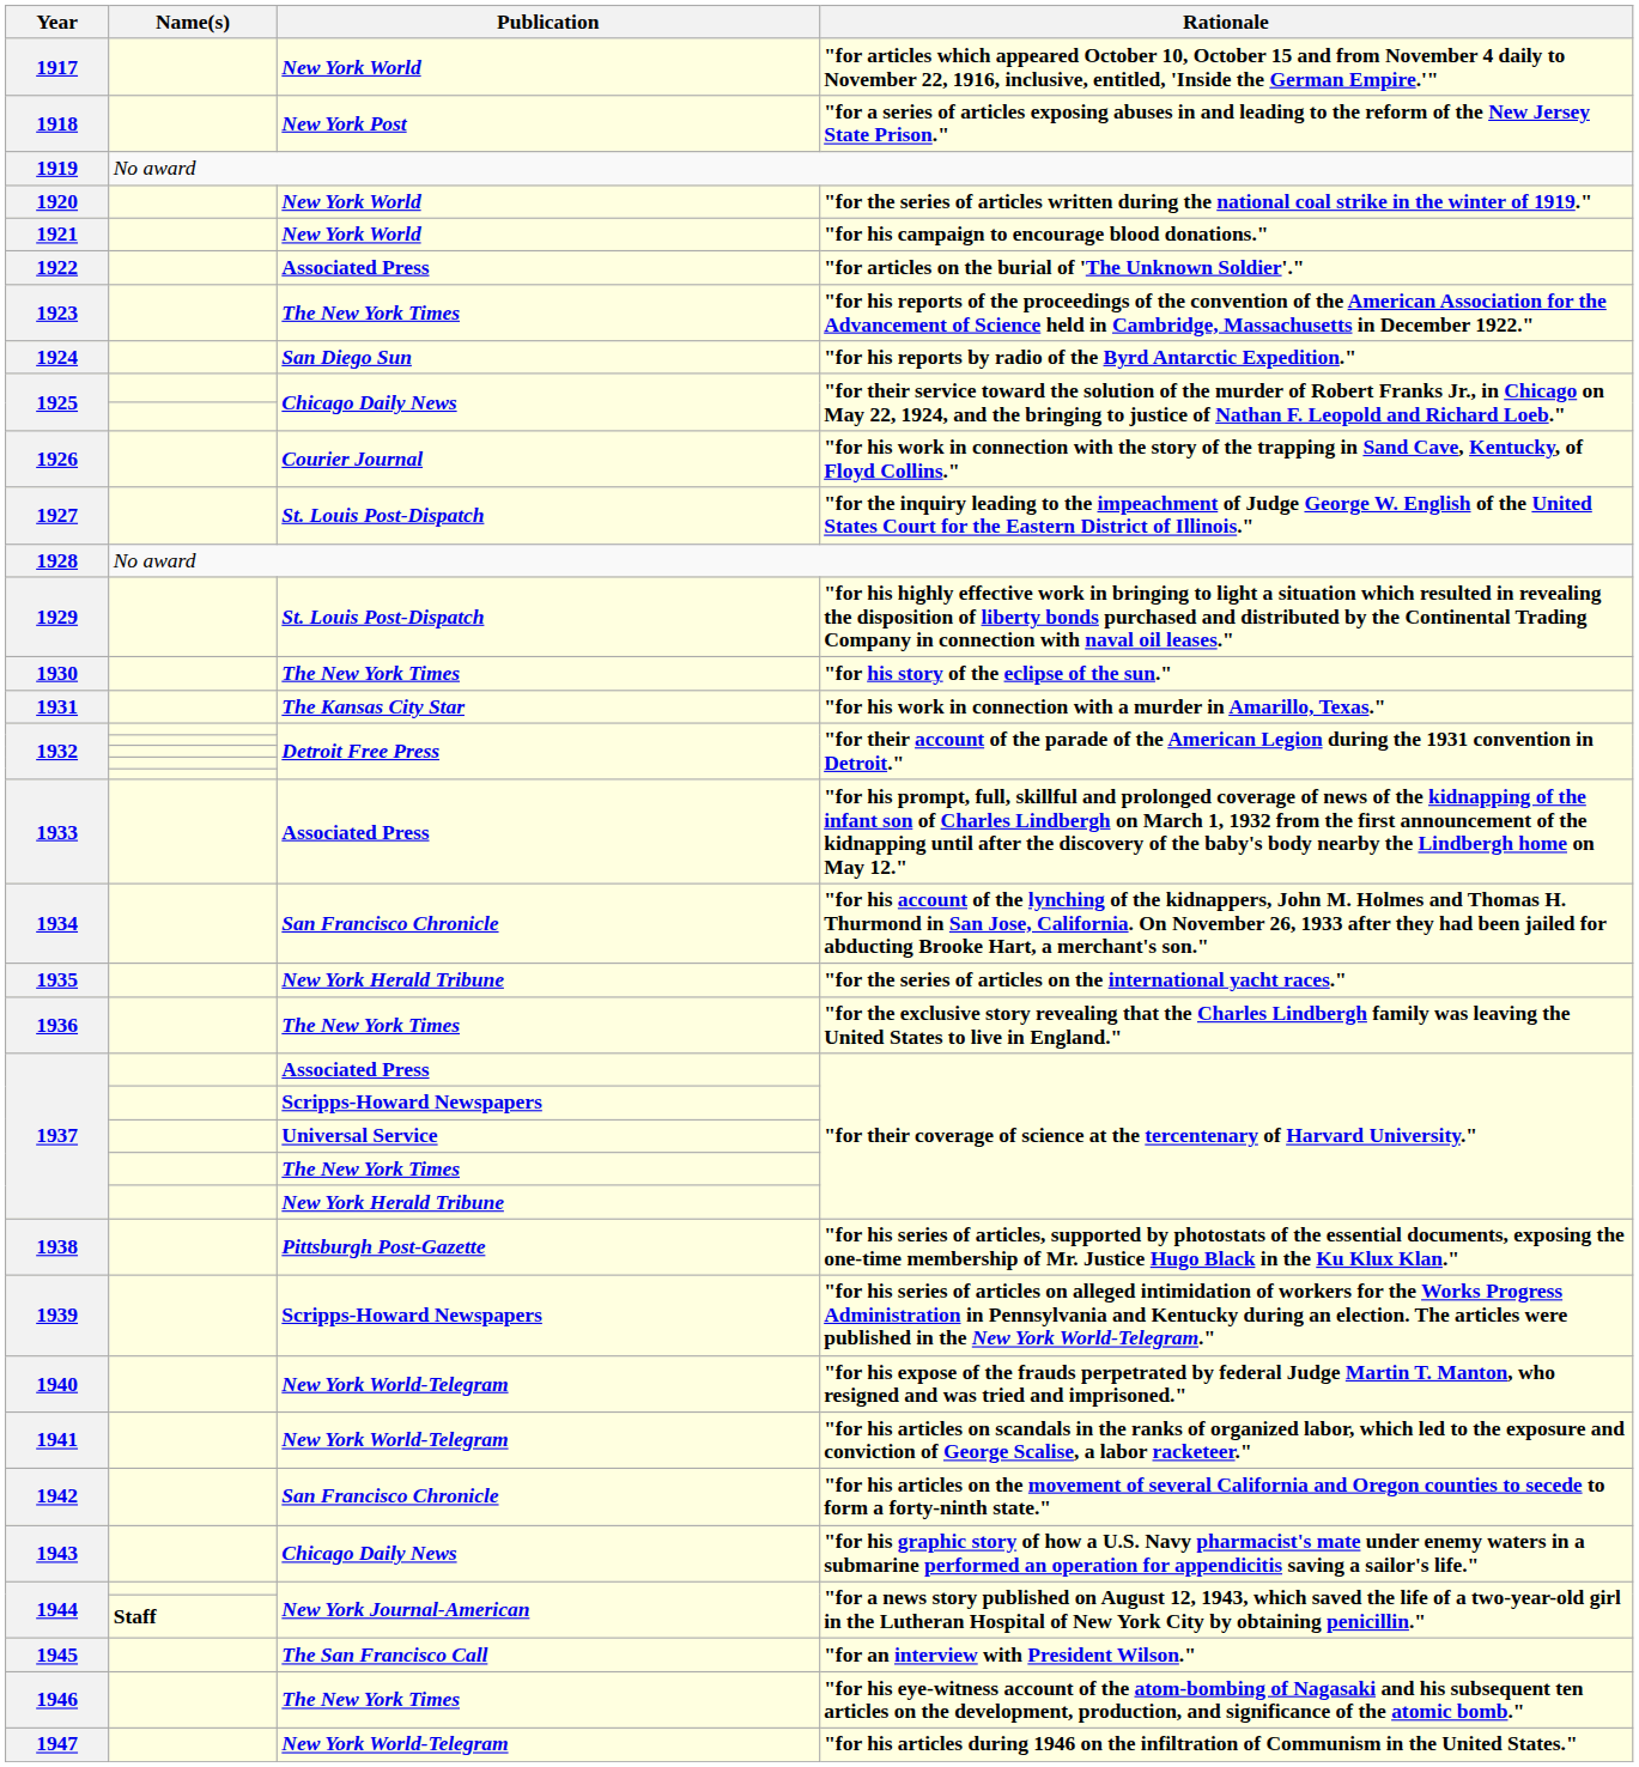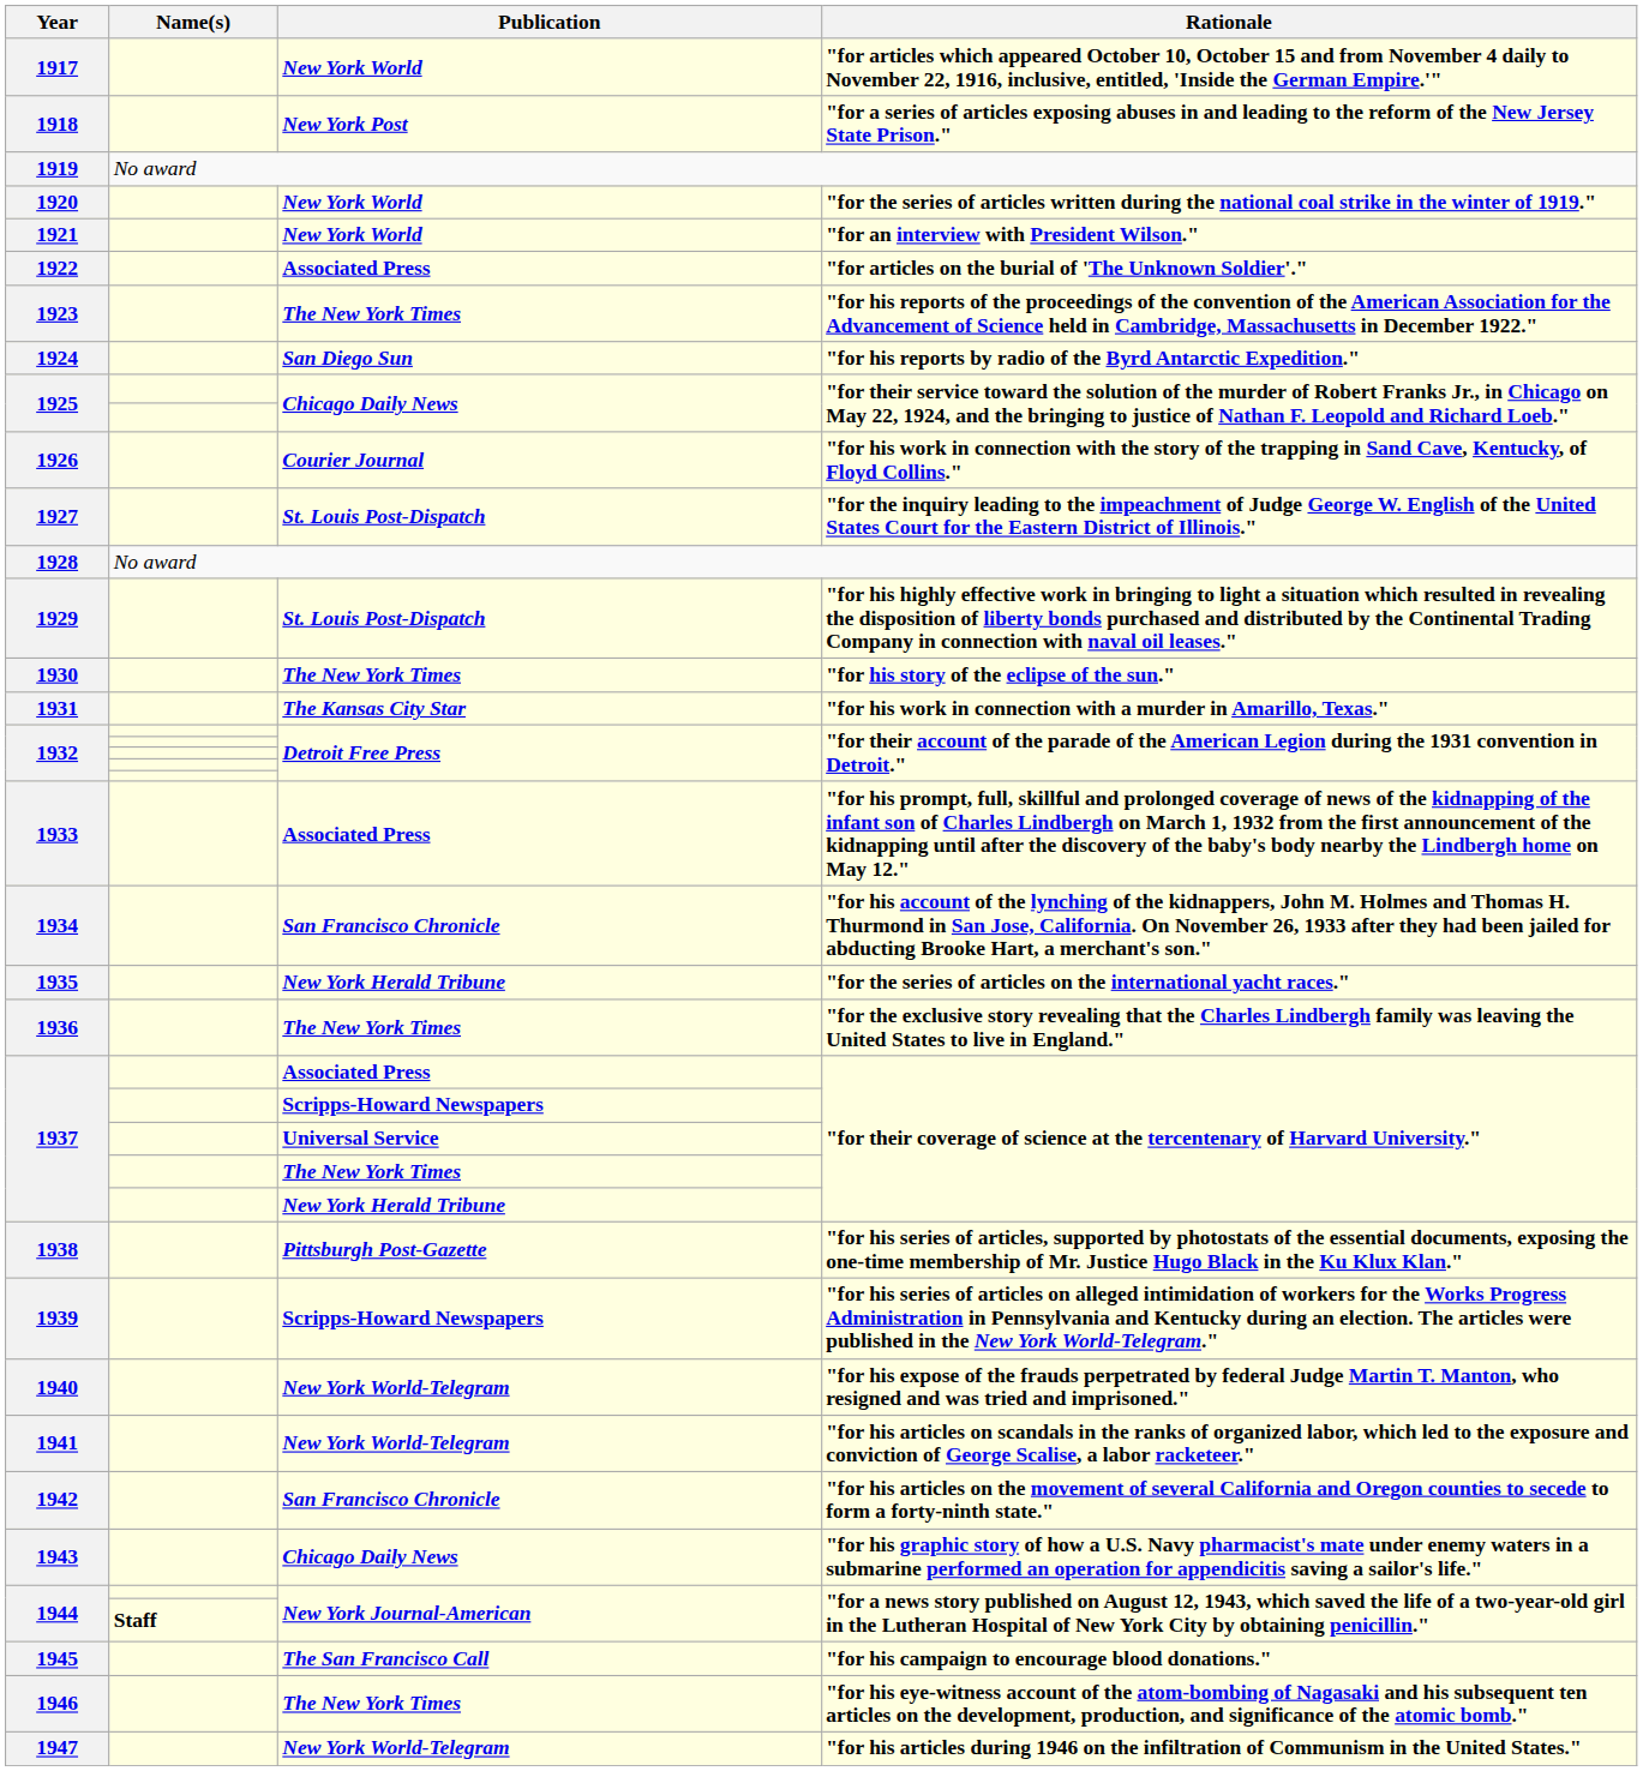1921 | Rationale: "for his campaign to encourage blood donations." -> "for an interview with President Wilson."
1945 | Rationale: "for an interview with President Wilson." -> "for his campaign to encourage blood donations."
